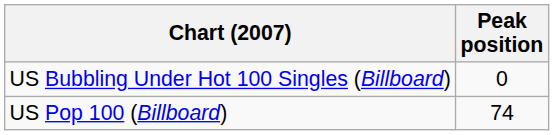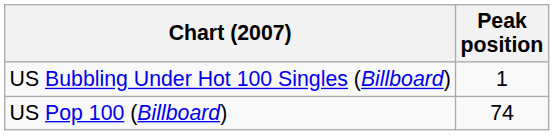US Bubbling Under Hot 100 Singles (Billboard) | Peak position: 0 -> 1
